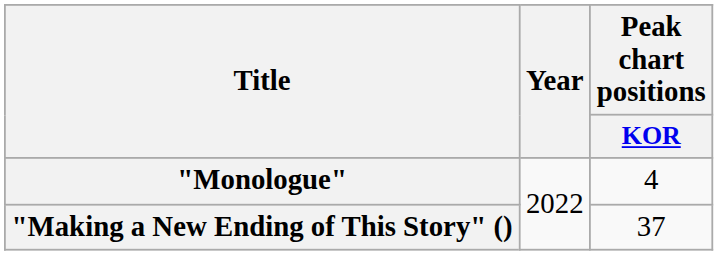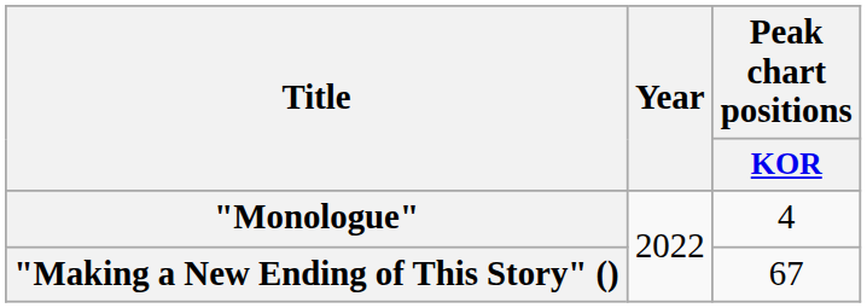"Making a New Ending of This Story" () | Peak chart positions / KOR: 37 -> 67
